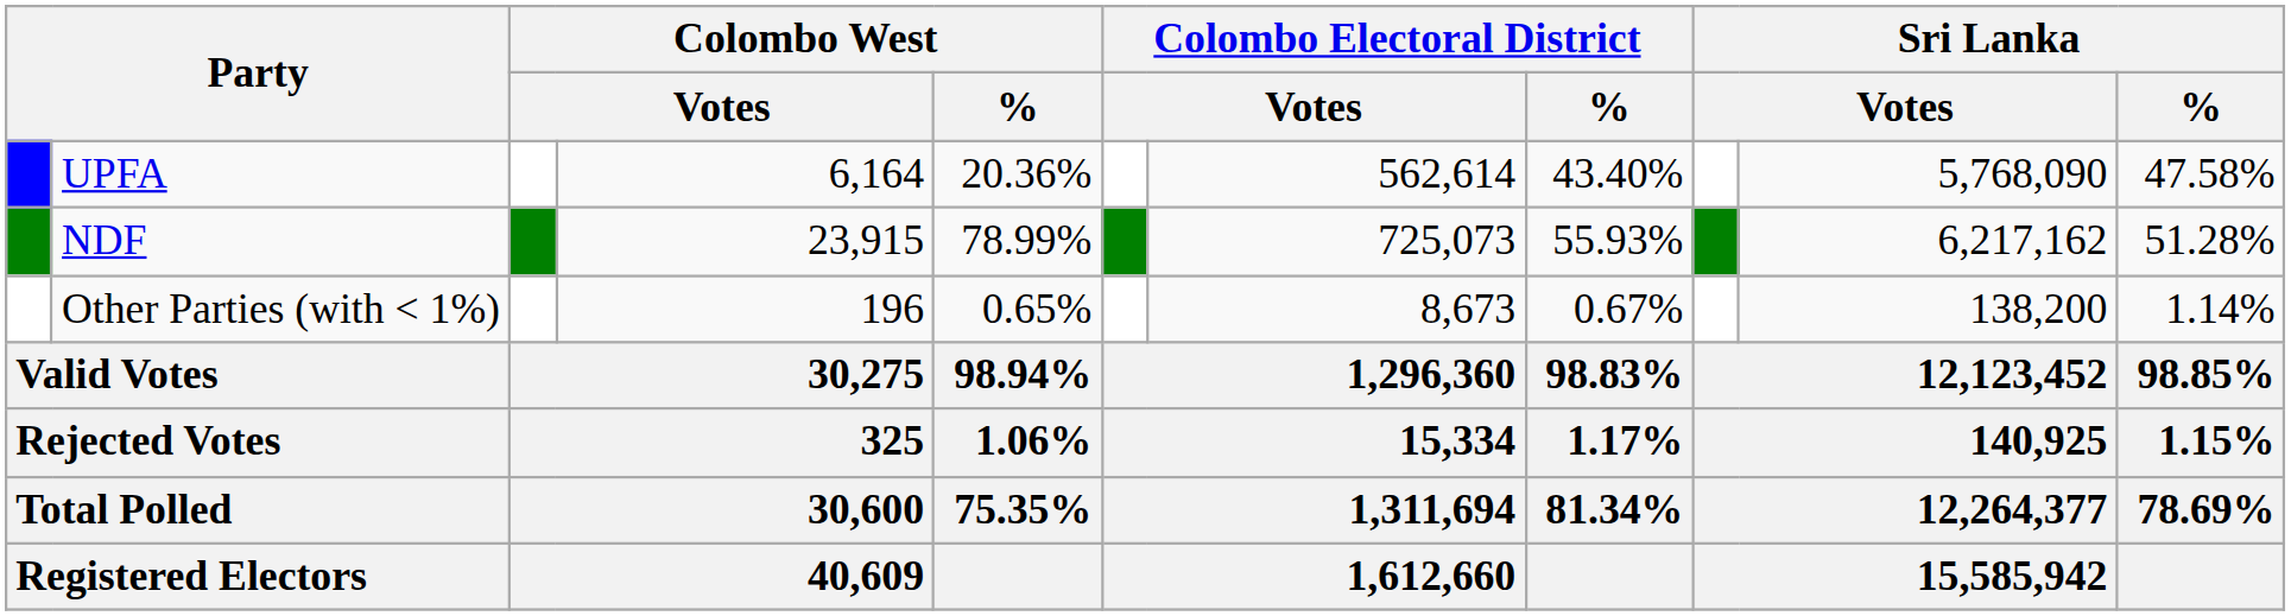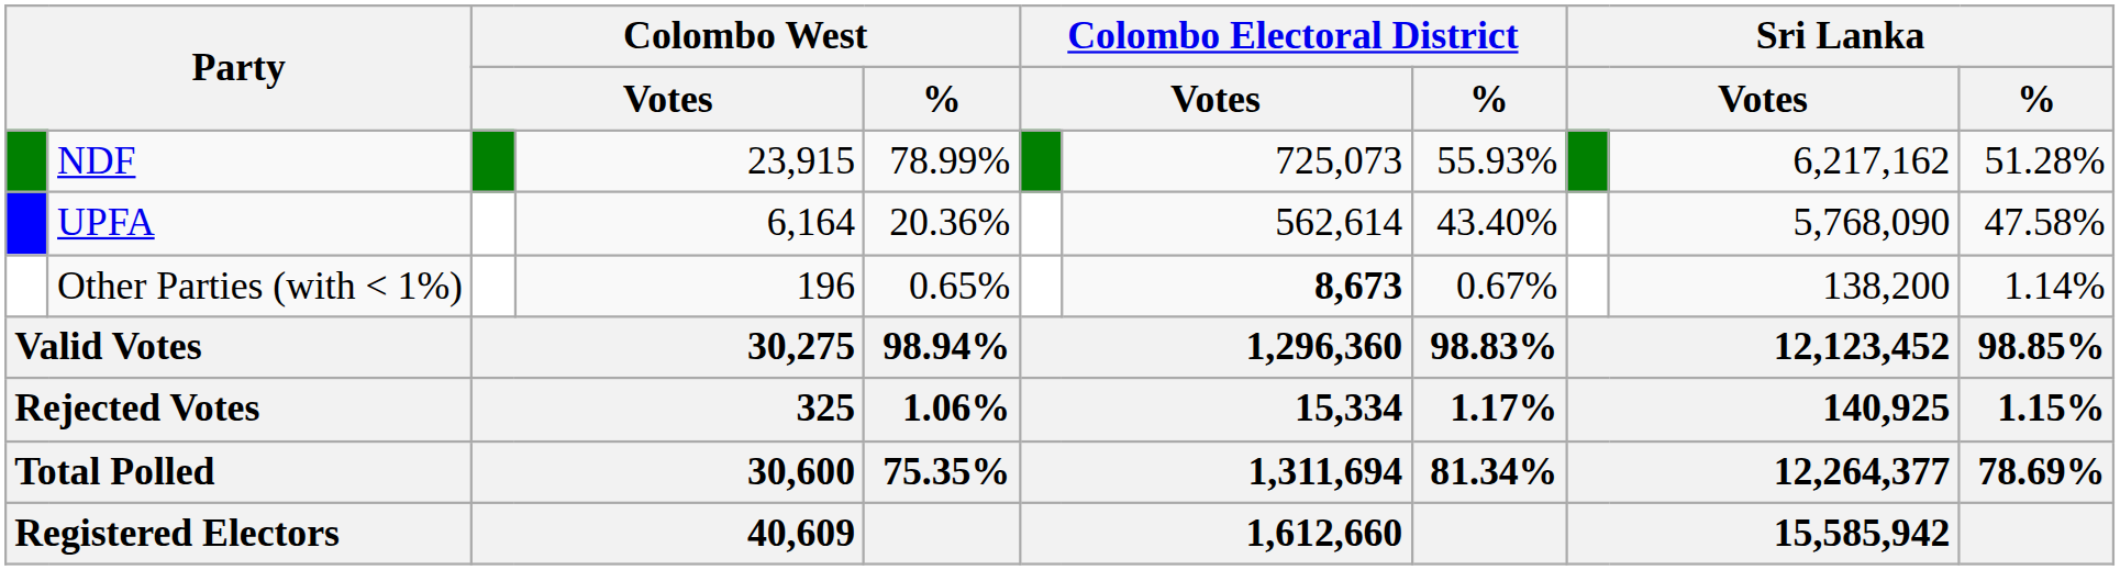rows swapped: NDF <-> UPFA
Other Parties (with < 1%) | column 7: normal -> bold
